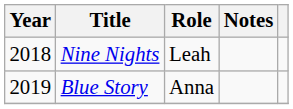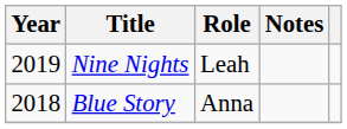Nine Nights | Year: 2018 -> 2019
Blue Story | Year: 2019 -> 2018
